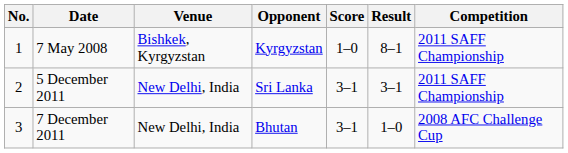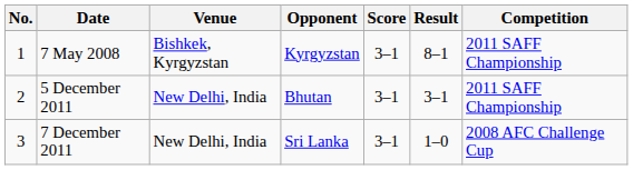7 May 2008 | Score: 1–0 -> 3–1
5 December 2011 | Opponent: Sri Lanka -> Bhutan
7 December 2011 | Opponent: Bhutan -> Sri Lanka
